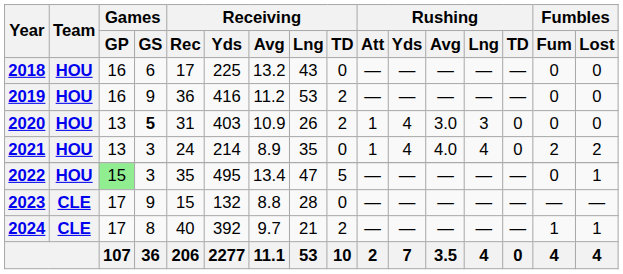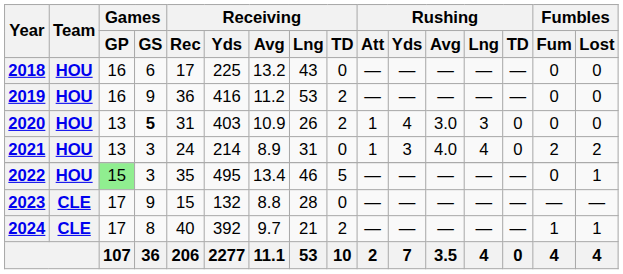2021 | Receiving / Lng: 35 -> 31
2021 | Rushing / Yds: 4 -> 3
2022 | Receiving / Lng: 47 -> 46
